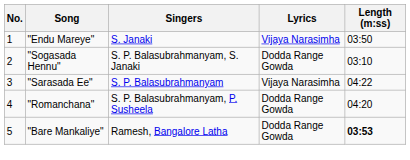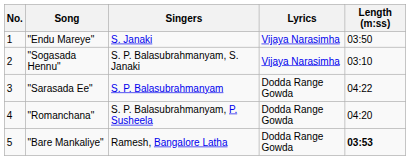"Sogasada Hennu" | Lyrics: Dodda Range Gowda -> Vijaya Narasimha
"Sarasada Ee" | Lyrics: Vijaya Narasimha -> Dodda Range Gowda
